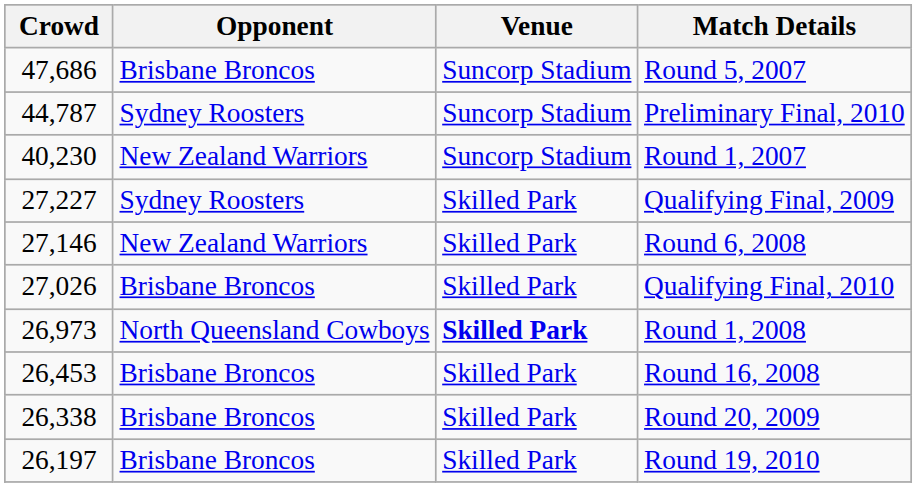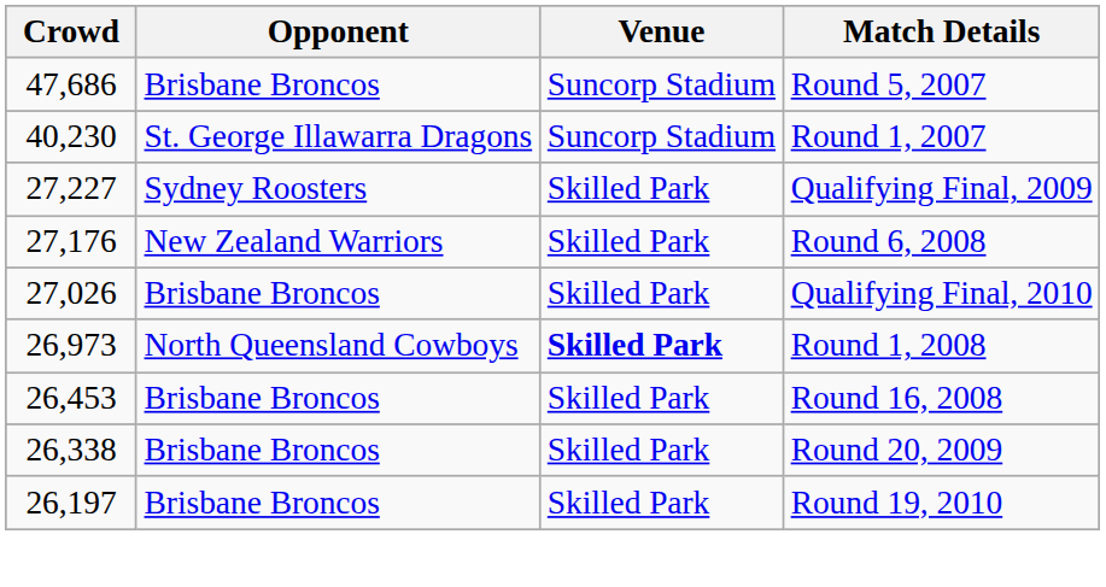- row: 44,787 | Sydney Roosters | Suncorp Stadium | Preliminary Final, 2010
Round 1, 2007 | Opponent: New Zealand Warriors -> St. George Illawarra Dragons
Round 6, 2008 | Crowd: 27,146 -> 27,176
